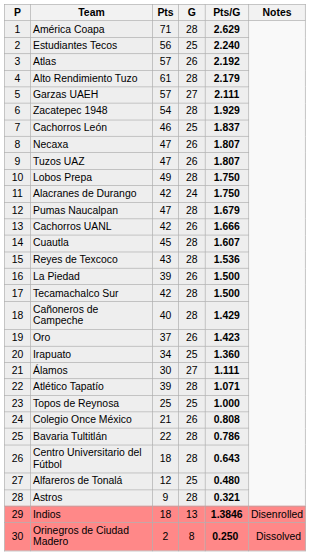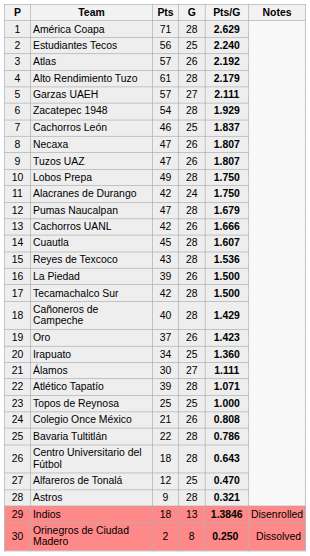Alfareros de Tonalá | Pts/G: 0.480 -> 0.470
